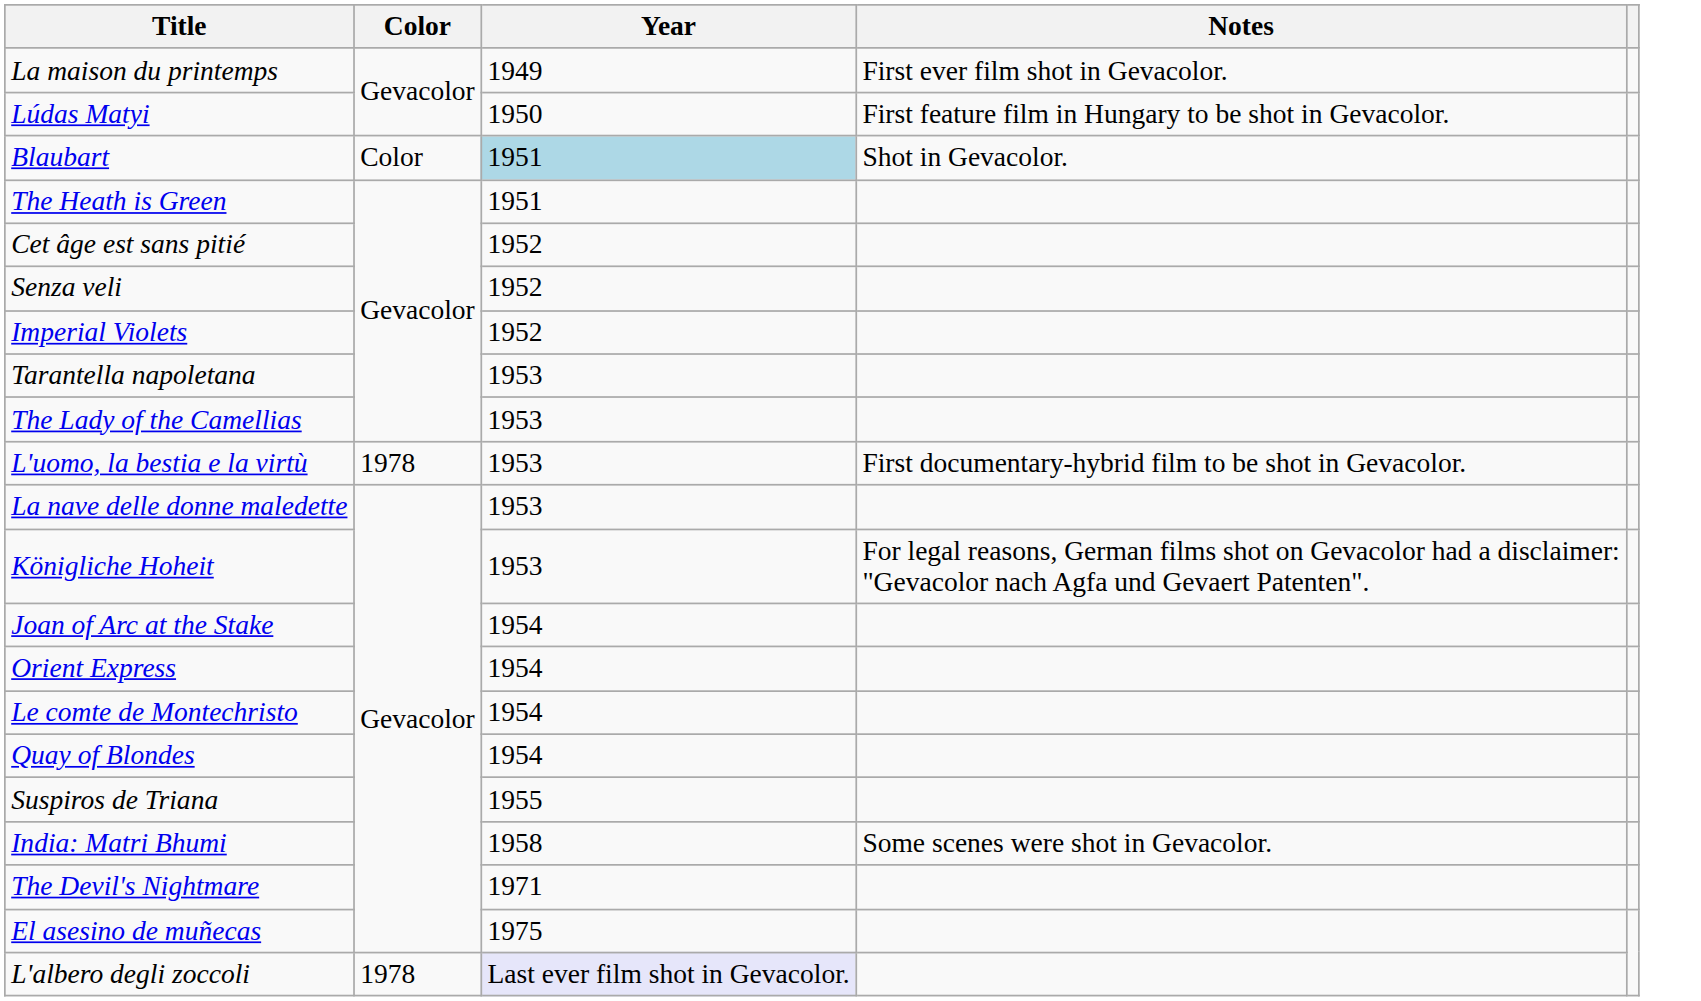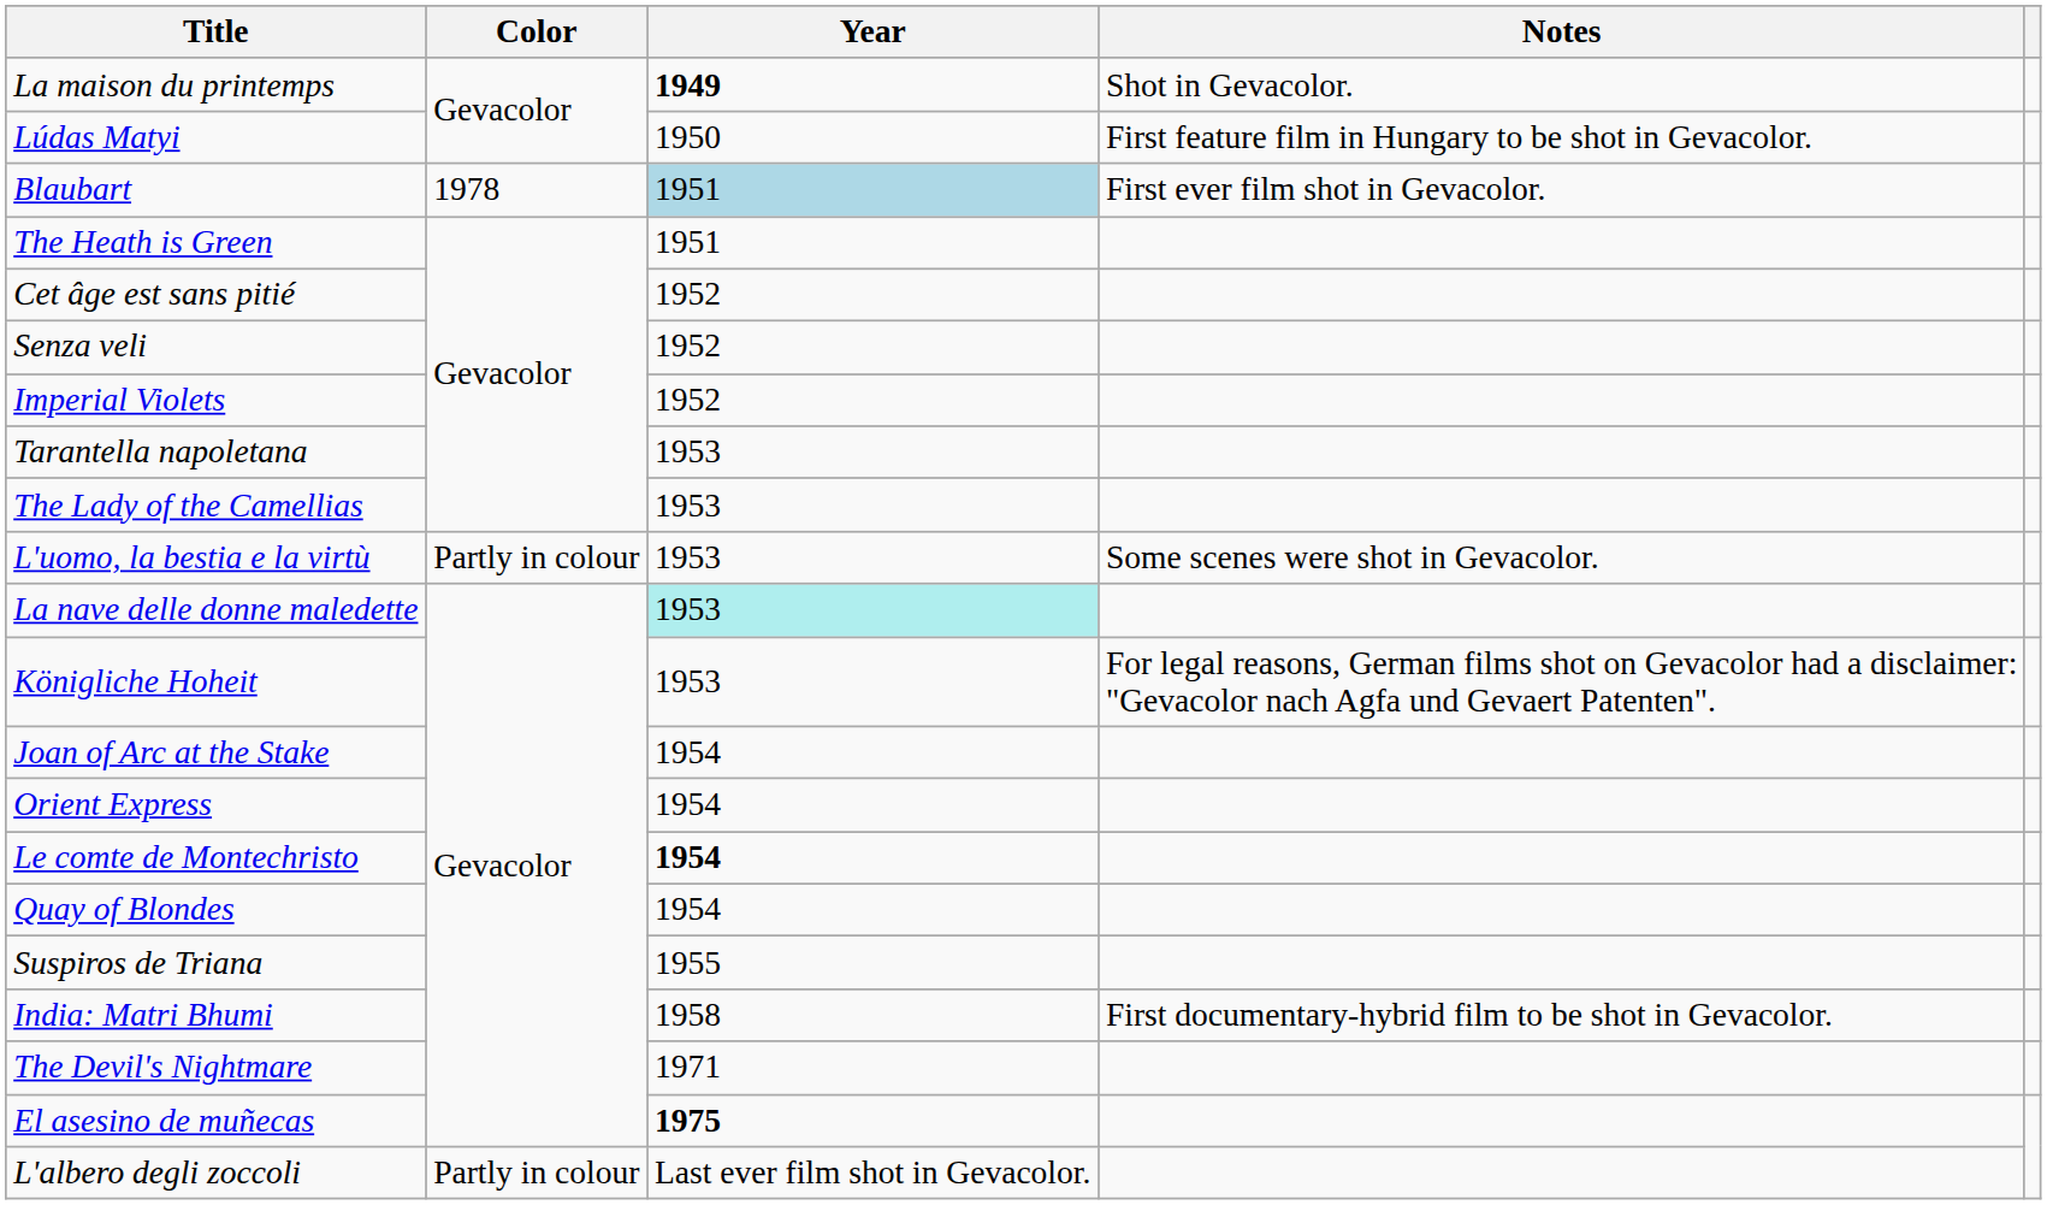La maison du printemps | Year: normal -> bold
La maison du printemps | Notes: First ever film shot in Gevacolor. -> Shot in Gevacolor.
Blaubart | Color: Color -> 1978
Blaubart | Notes: Shot in Gevacolor. -> First ever film shot in Gevacolor.
L'uomo, la bestia e la virtù | Color: 1978 -> Partly in colour
L'uomo, la bestia e la virtù | Notes: First documentary-hybrid film to be shot in Gevacolor. -> Some scenes were shot in Gevacolor.
La nave delle donne maledette | Year: no background -> paleturquoise background
Le comte de Montechristo | Year: normal -> bold
India: Matri Bhumi | Notes: Some scenes were shot in Gevacolor. -> First documentary-hybrid film to be shot in Gevacolor.
El asesino de muñecas | Year: normal -> bold
L'albero degli zoccoli | Color: 1978 -> Partly in colour
L'albero degli zoccoli | Year: lavender background -> no background
